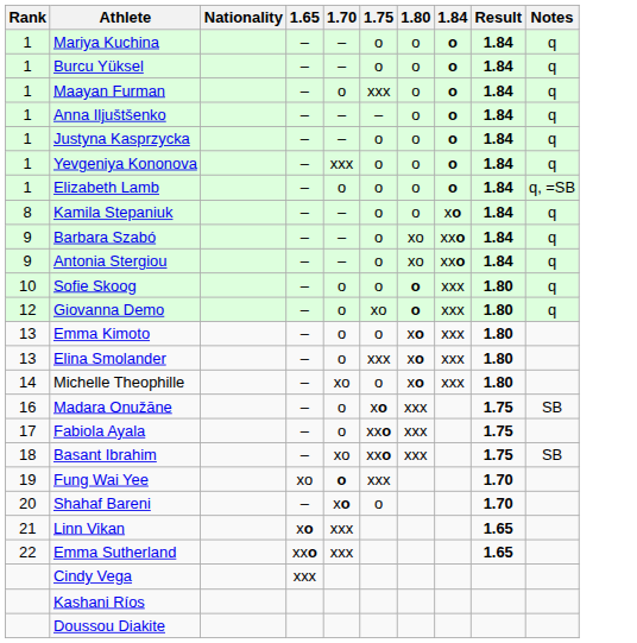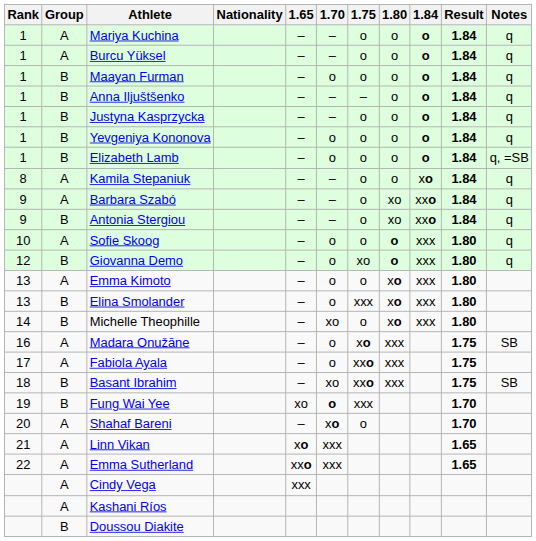+ column: Group | A | A | B | B | B | B | B | A | A | B | A | B | A | B | B | A | A | B | B | A | A | A | A | A | B
Maayan Furman | 1.75: xxx -> o
Yevgeniya Kononova | 1.70: xxx -> o
